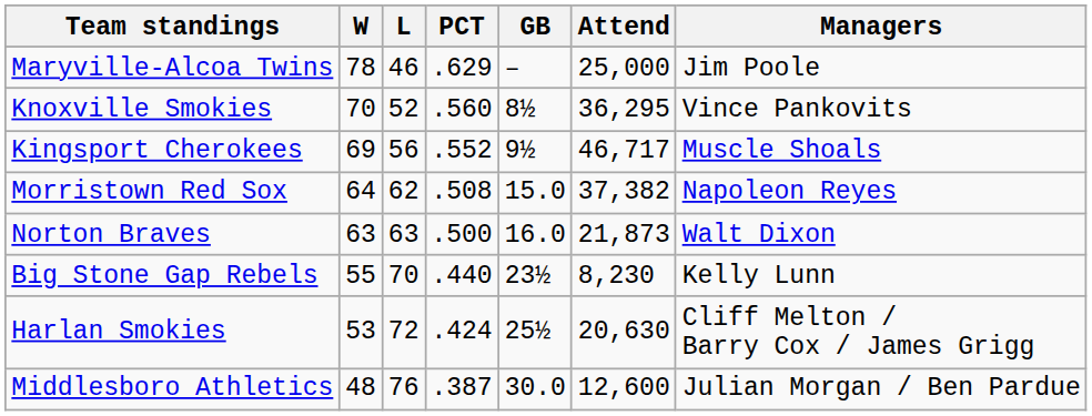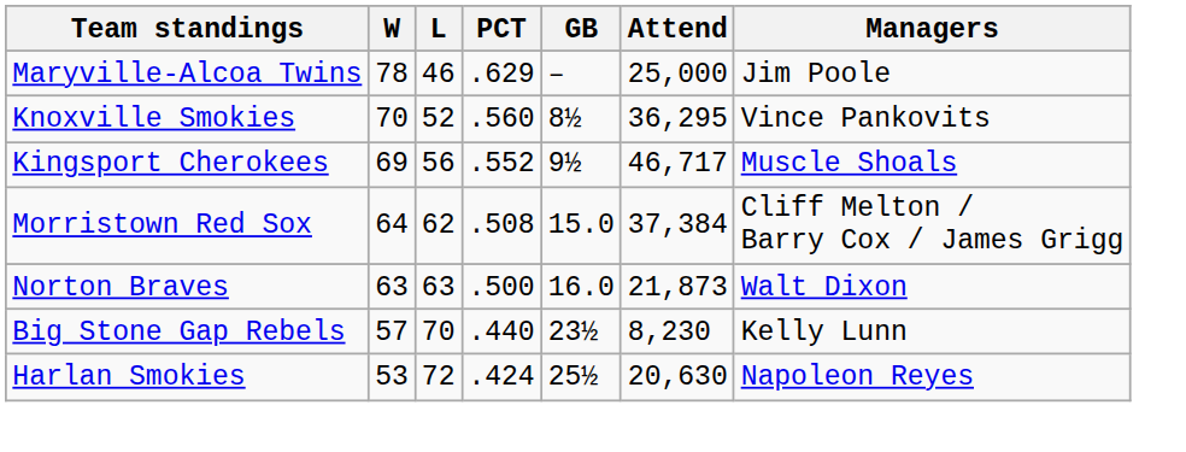Morristown Red Sox | Attend: 37,382 -> 37,384
Morristown Red Sox | Managers: Napoleon Reyes -> Cliff Melton / Barry Cox / James Grigg
Big Stone Gap Rebels | W: 55 -> 57
Harlan Smokies | Managers: Cliff Melton / Barry Cox / James Grigg -> Napoleon Reyes
- row: Middlesboro Athletics | 48 | 76 | .387 | 30.0 | 12,600 | Julian Morgan / Ben Pardue
